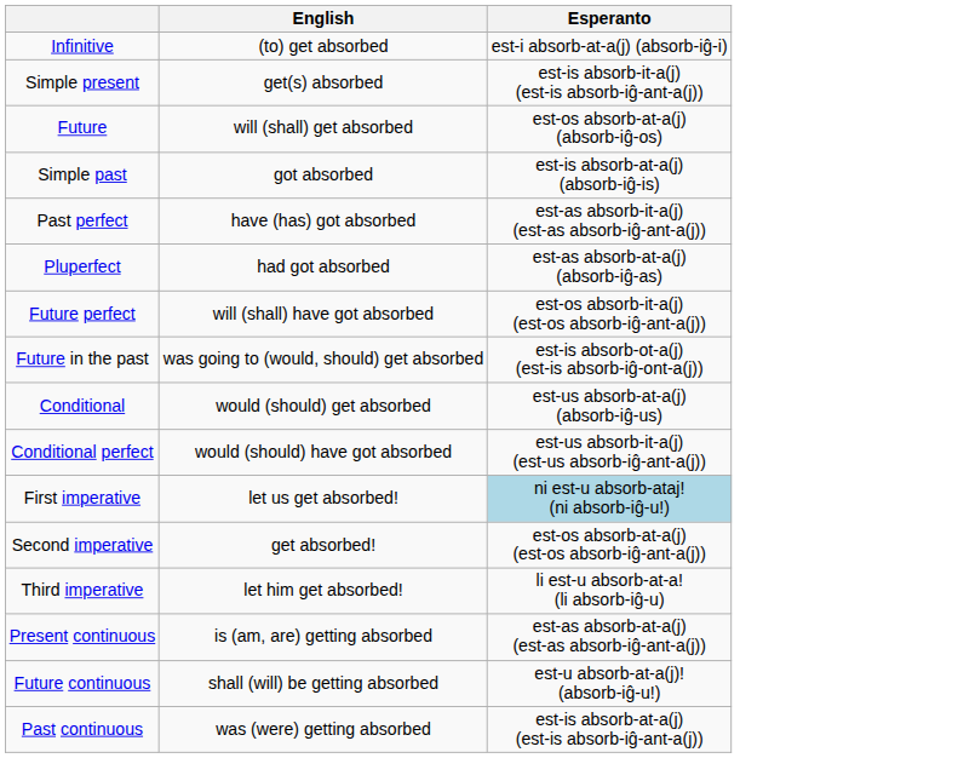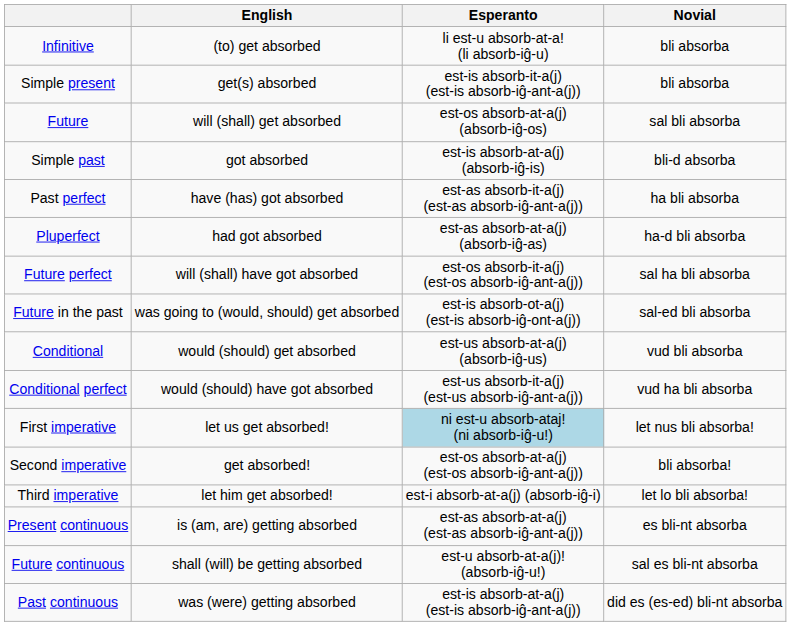+ column: Novial | bli absorba | bli absorba | sal bli absorba | bli-d absorba | ha bli absorba | ha-d bli absorba | sal ha bli absorba | sal-ed bli absorba | vud bli absorba | vud ha bli absorba | let nus bli absorba! | bli absorba! | let lo bli absorba! | es bli-nt absorba | sal es bli-nt absorba | did es (es-ed) bli-nt absorba
Infinitive | Esperanto: est-i absorb-at-a(j) (absorb-iĝ-i) -> li est-u absorb-at-a! (li absorb-iĝ-u)
Third imperative | Esperanto: li est-u absorb-at-a! (li absorb-iĝ-u) -> est-i absorb-at-a(j) (absorb-iĝ-i)
